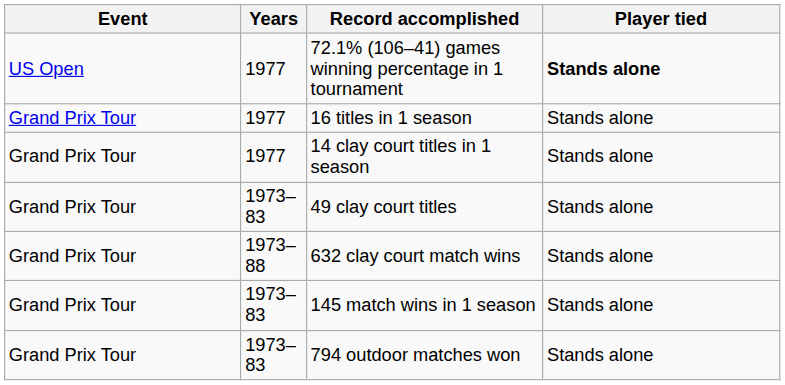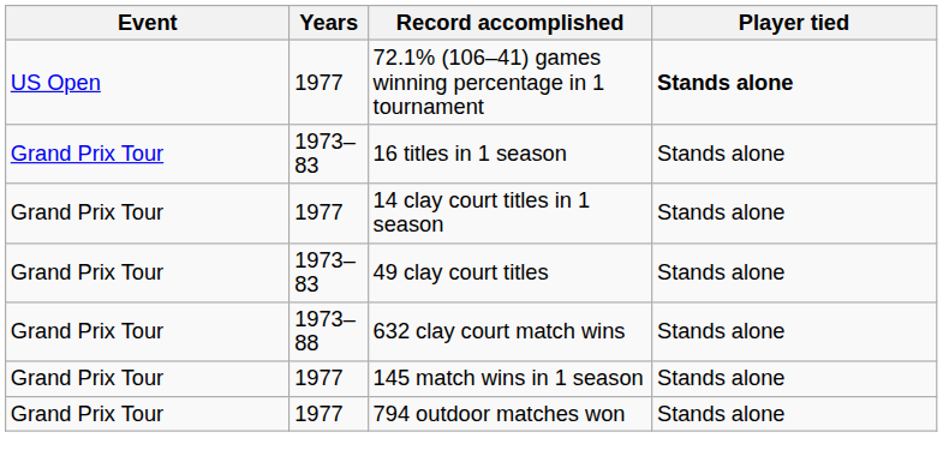16 titles in 1 season | Years: 1977 -> 1973–83
145 match wins in 1 season | Years: 1973–83 -> 1977
794 outdoor matches won | Years: 1973–83 -> 1977
